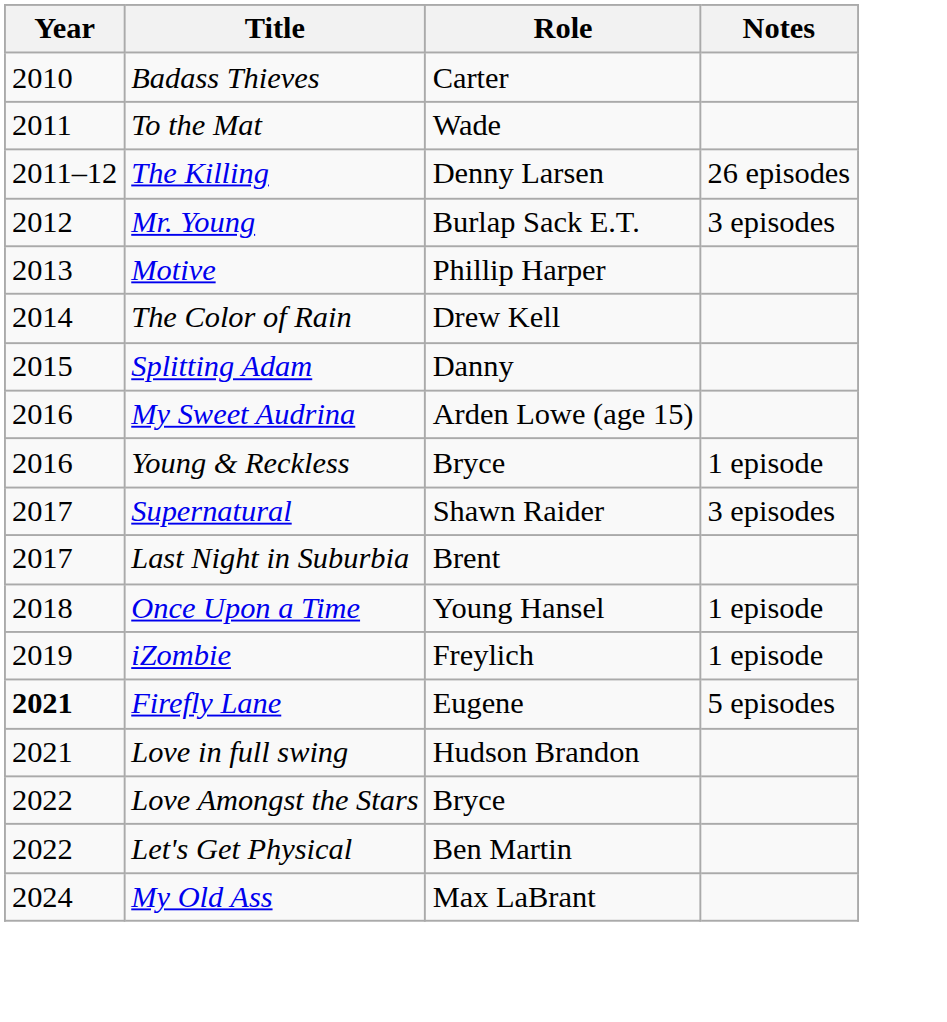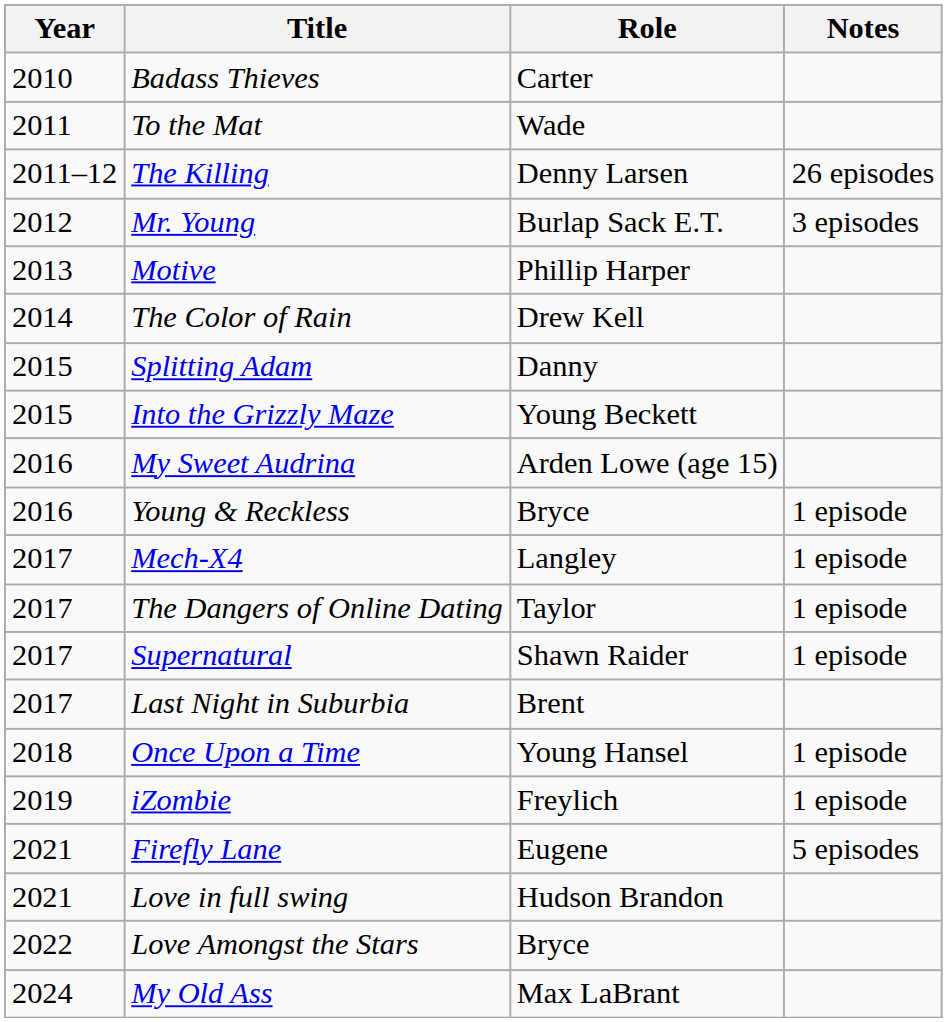+ row: 2015 | Into the Grizzly Maze | Young Beckett
+ row: 2017 | Mech-X4 | Langley | 1 episode
+ row: 2017 | The Dangers of Online Dating | Taylor | 1 episode
Supernatural | Notes: 3 episodes -> 1 episode
Firefly Lane | Year: bold -> normal
- row: 2022 | Let's Get Physical | Ben Martin
